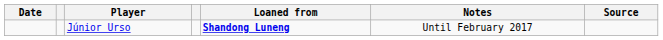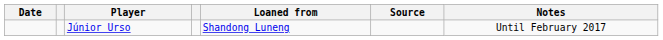columns swapped: Notes <-> Source
Júnior Urso | Loaned from: bold -> normal
